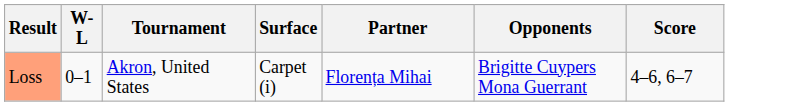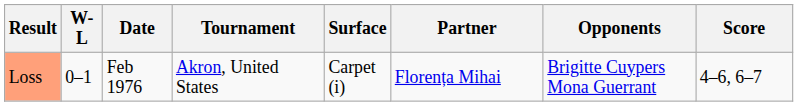+ column: Date | Feb 1976
